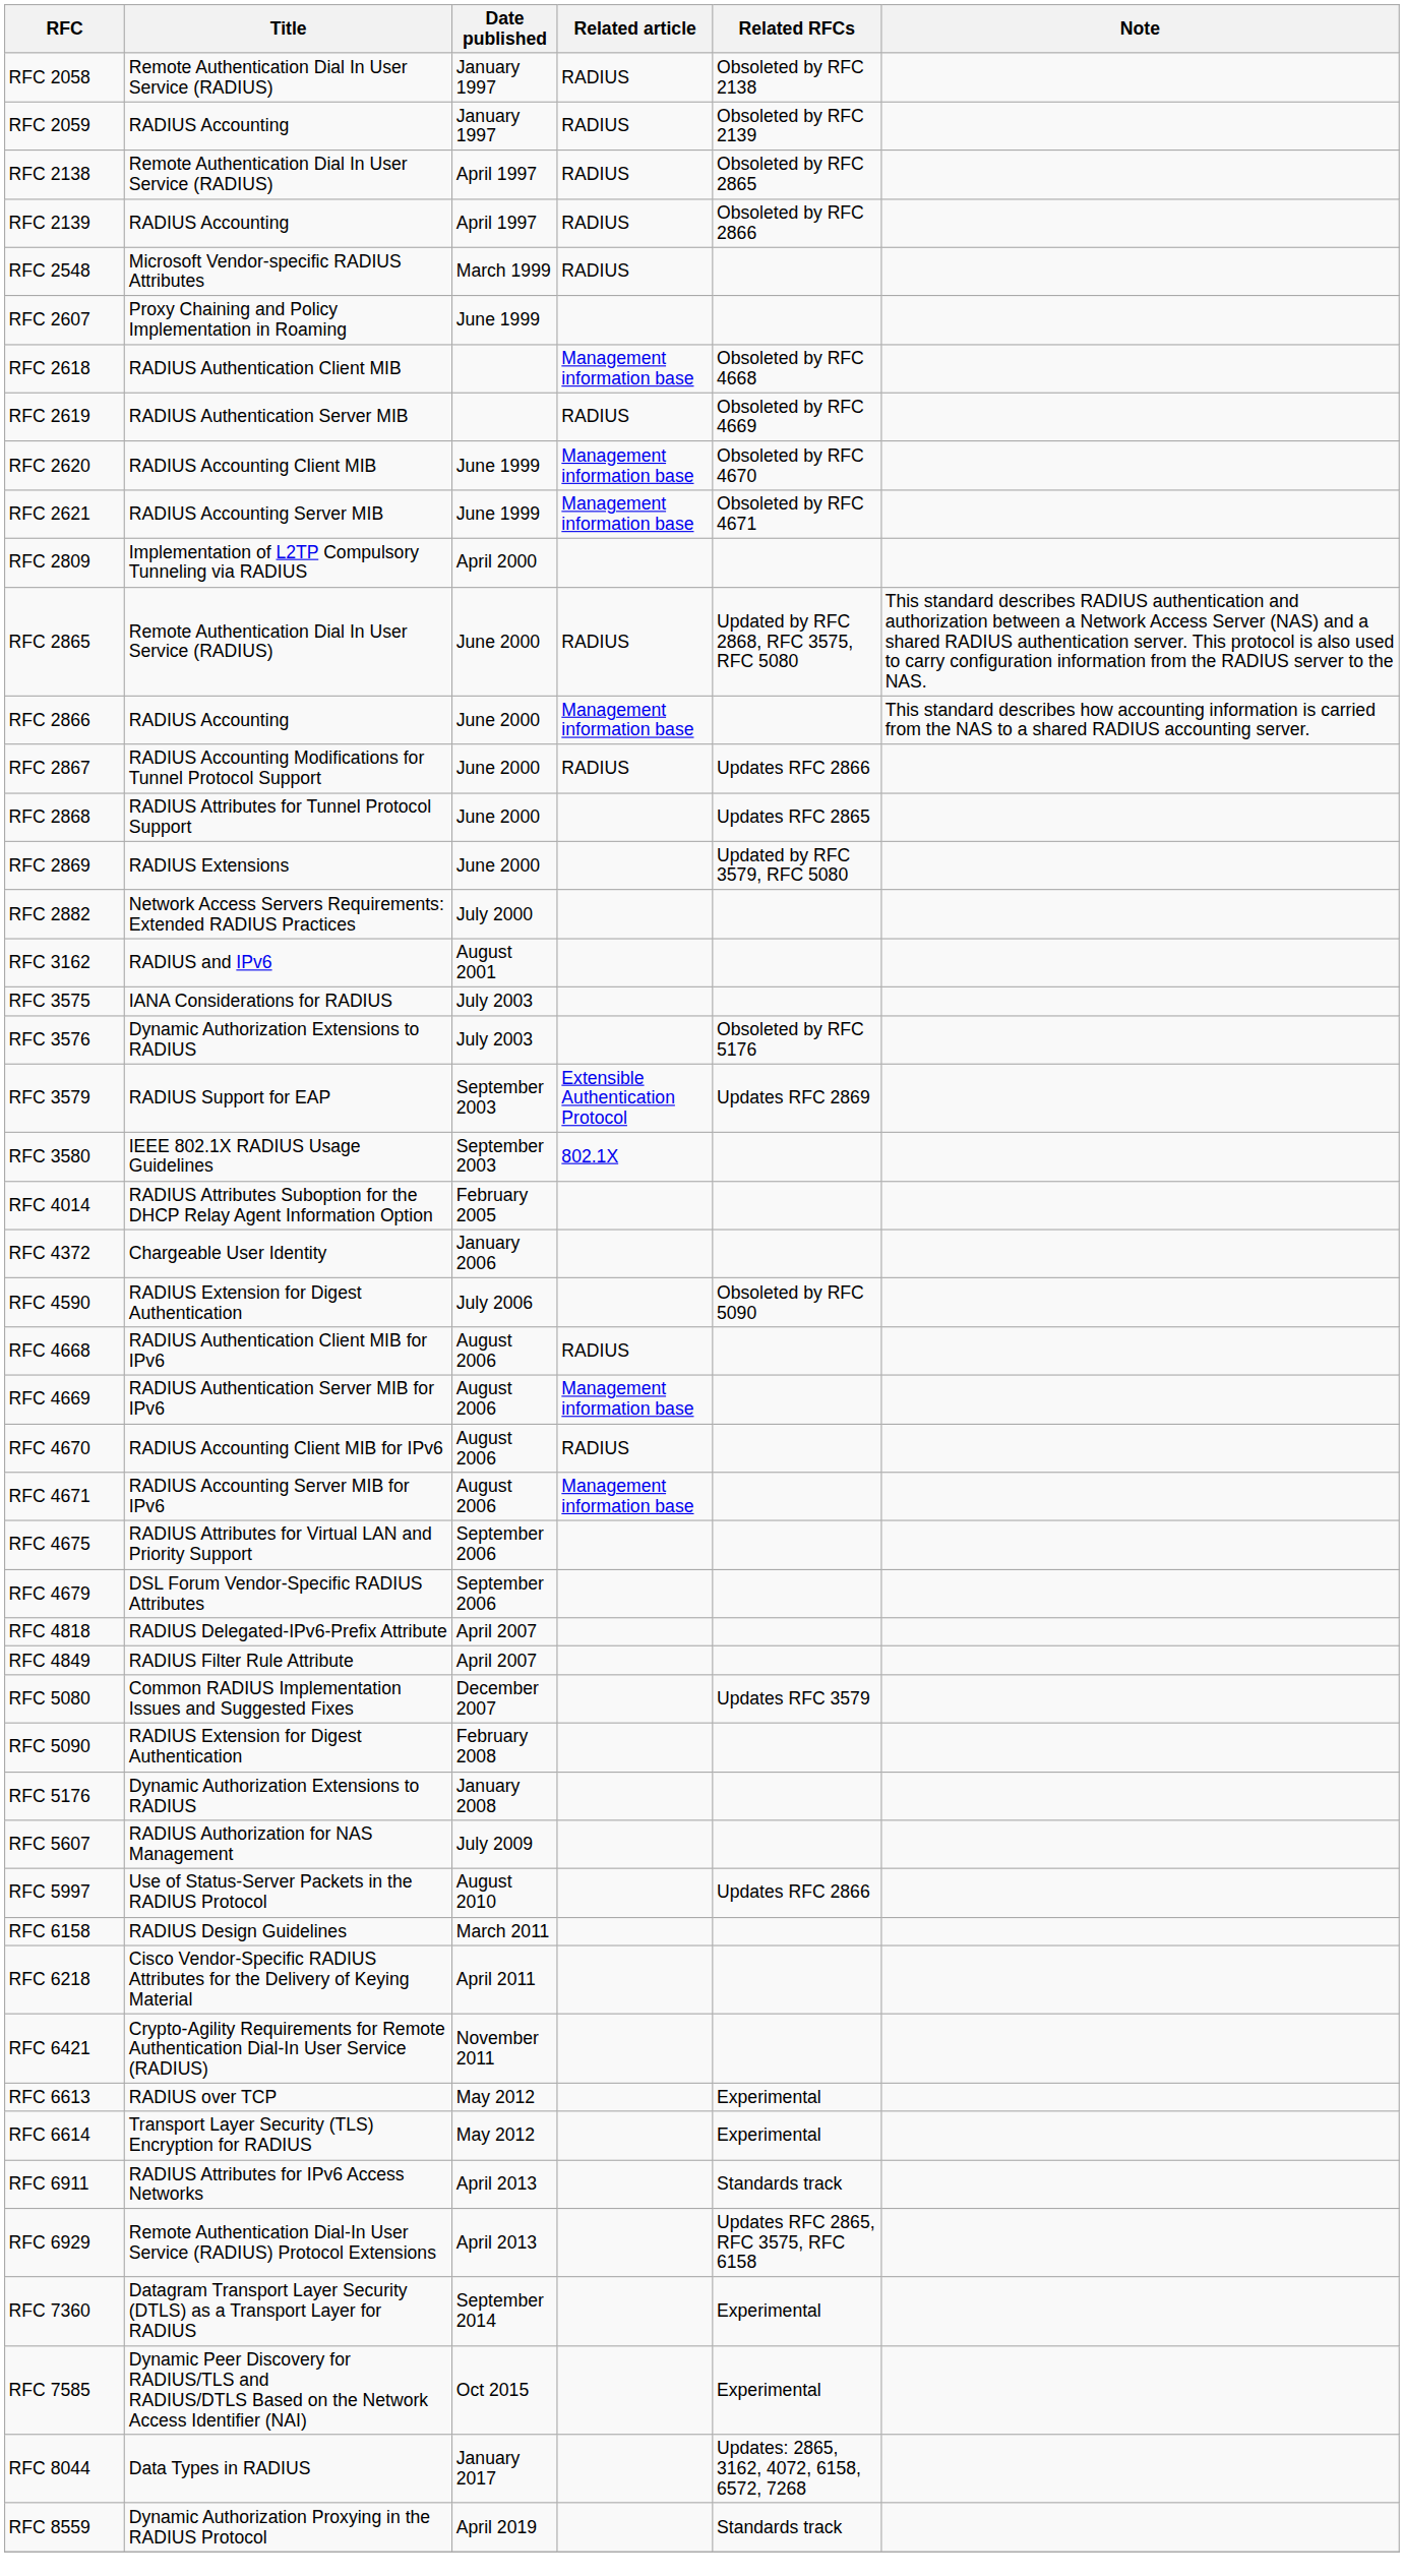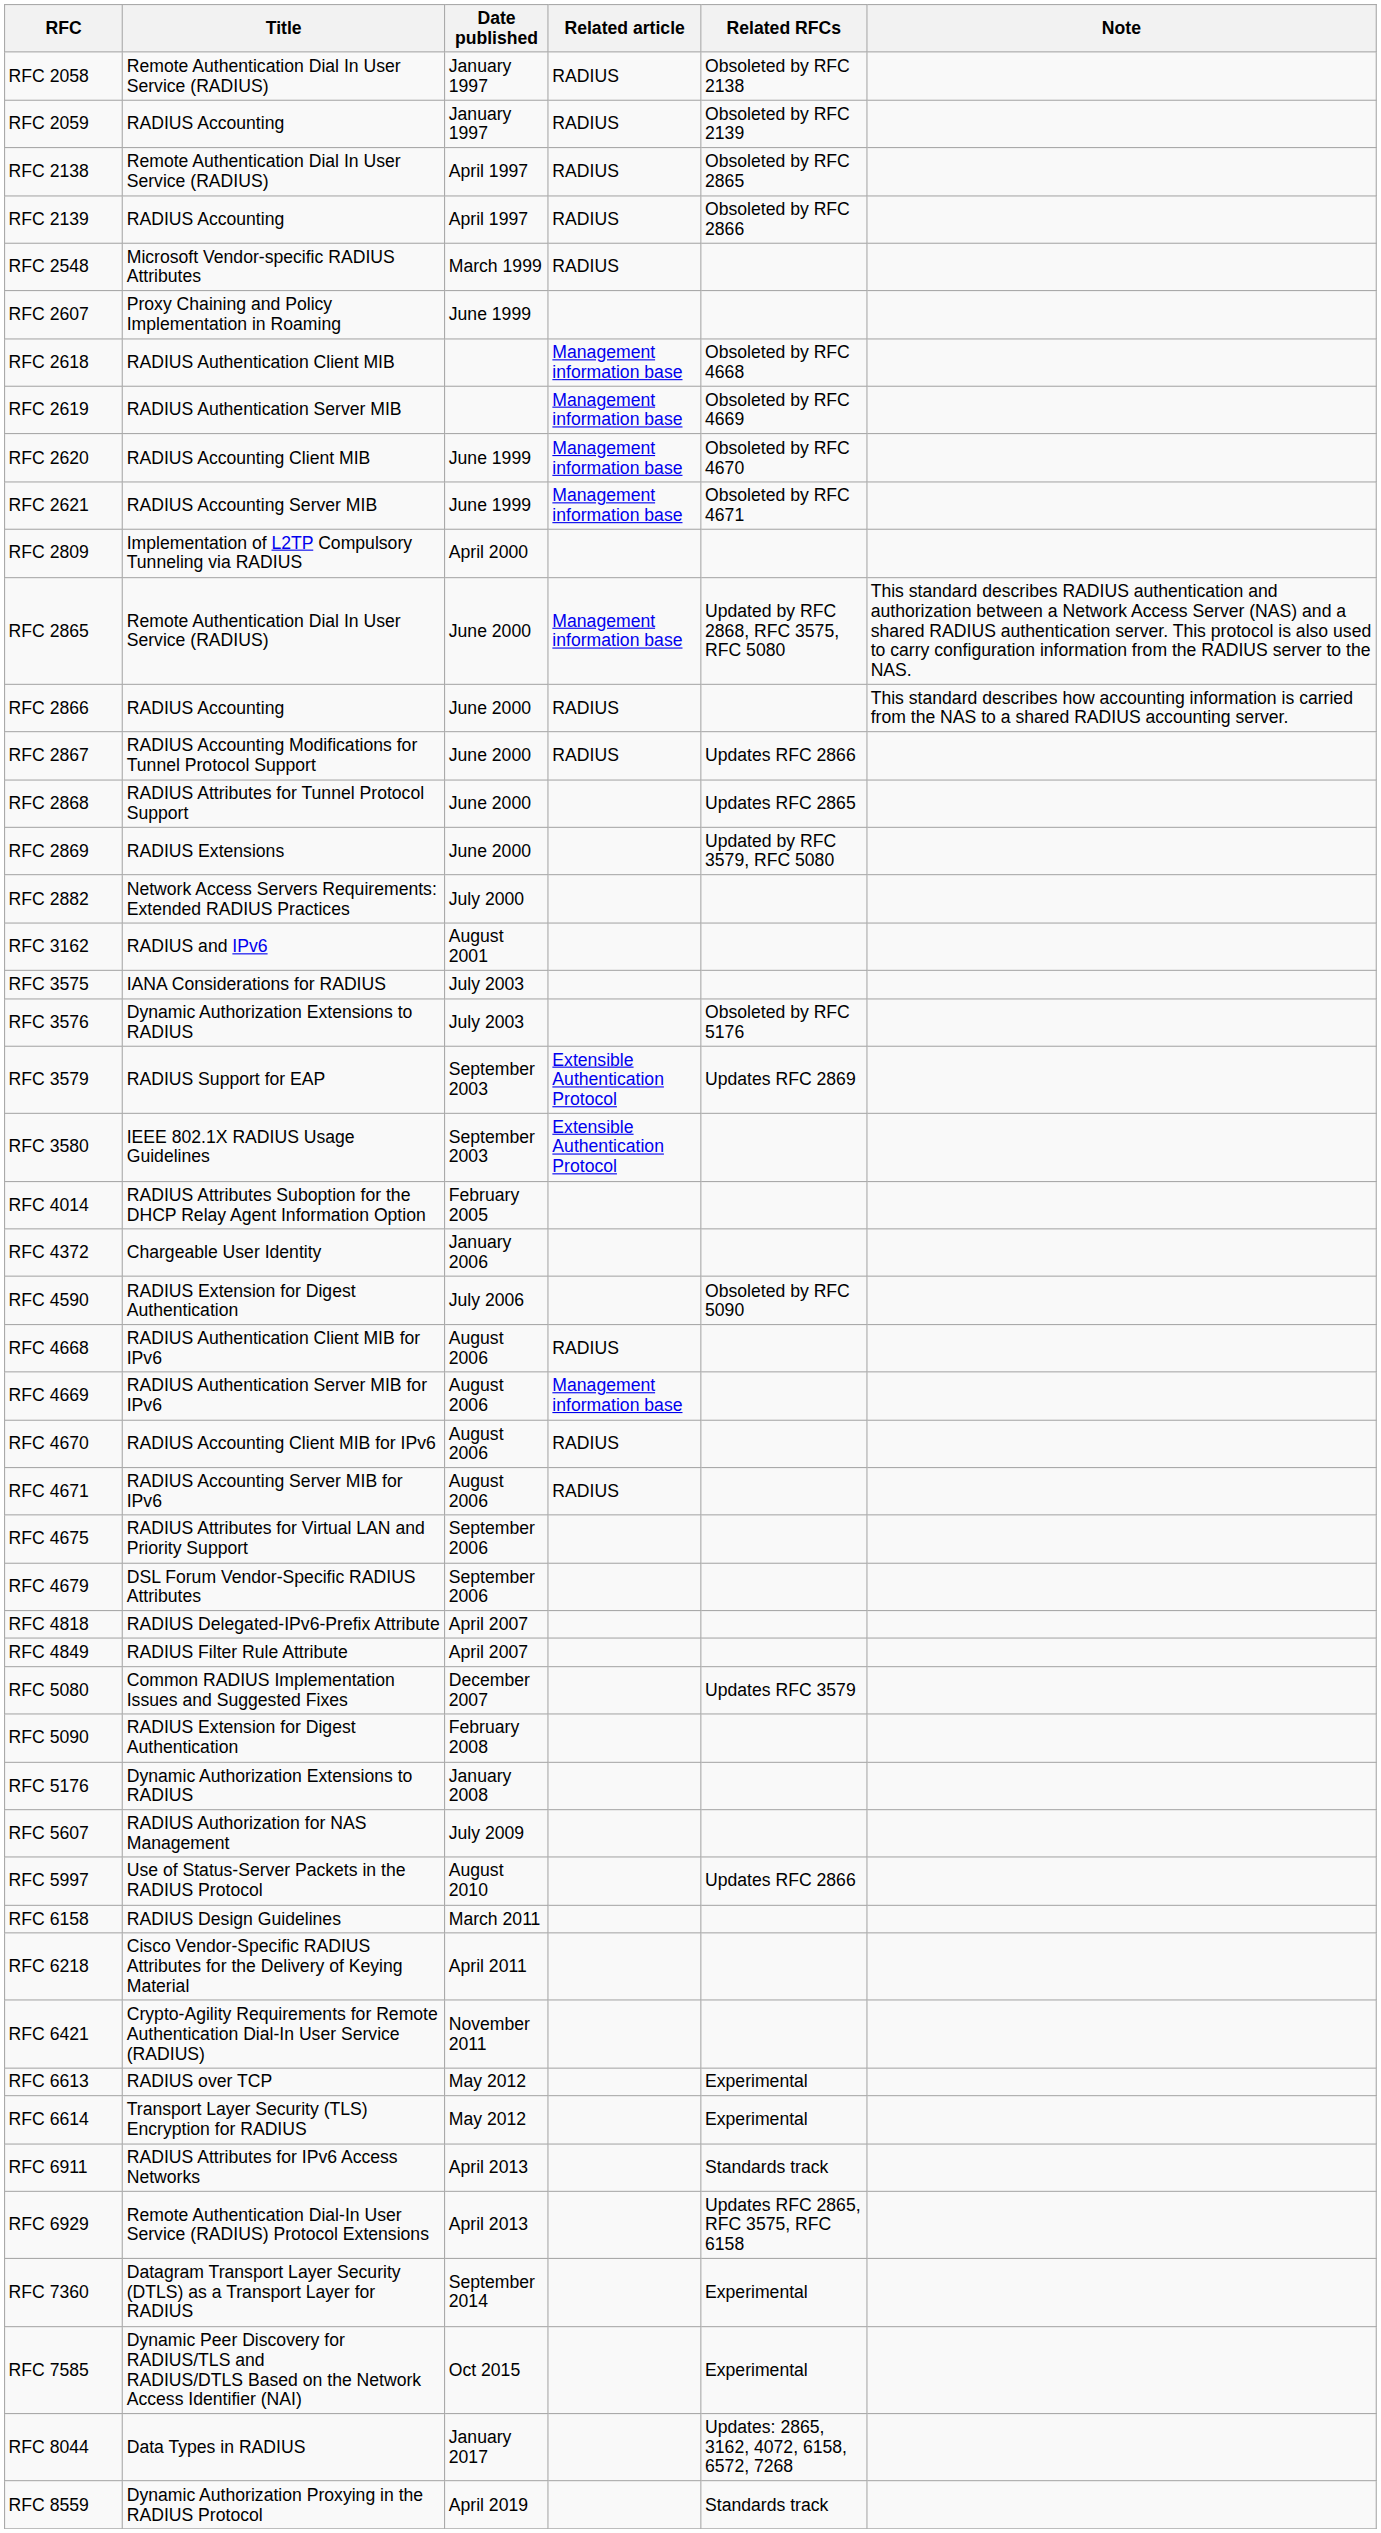RFC 2619 | Related article: RADIUS -> Management information base
RFC 2865 | Related article: RADIUS -> Management information base
RFC 2866 | Related article: Management information base -> RADIUS
RFC 3580 | Related article: 802.1X -> Extensible Authentication Protocol
RFC 4671 | Related article: Management information base -> RADIUS
